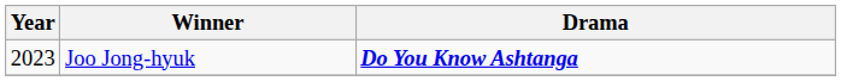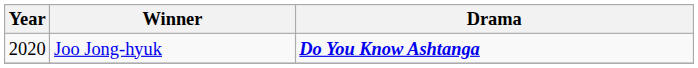Joo Jong-hyuk | Year: 2023 -> 2020
